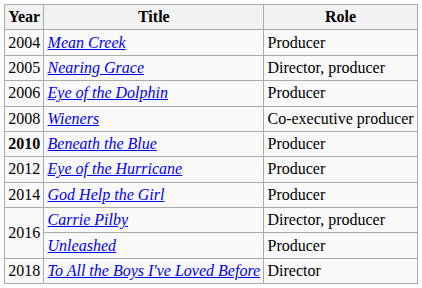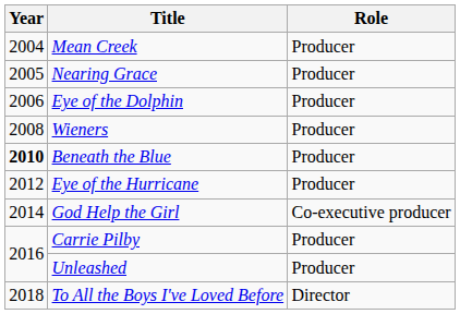Nearing Grace | Role: Director, producer -> Producer
Wieners | Role: Co-executive producer -> Producer
God Help the Girl | Role: Producer -> Co-executive producer
Carrie Pilby | Role: Director, producer -> Producer
